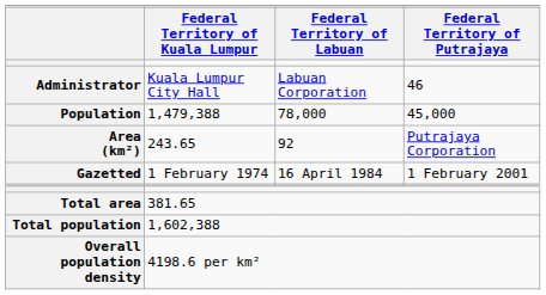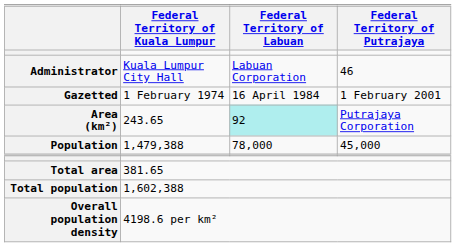rows swapped: Gazetted <-> Population
Area (km²) | Federal Territory of Labuan: no background -> paleturquoise background
